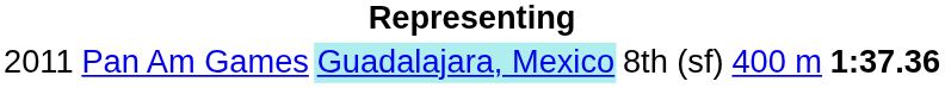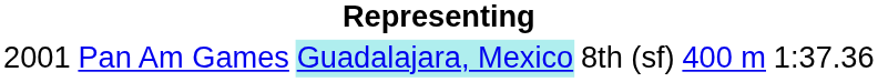Pan Am Games | column 1: 2011 -> 2001
Pan Am Games | column 6: bold -> normal
